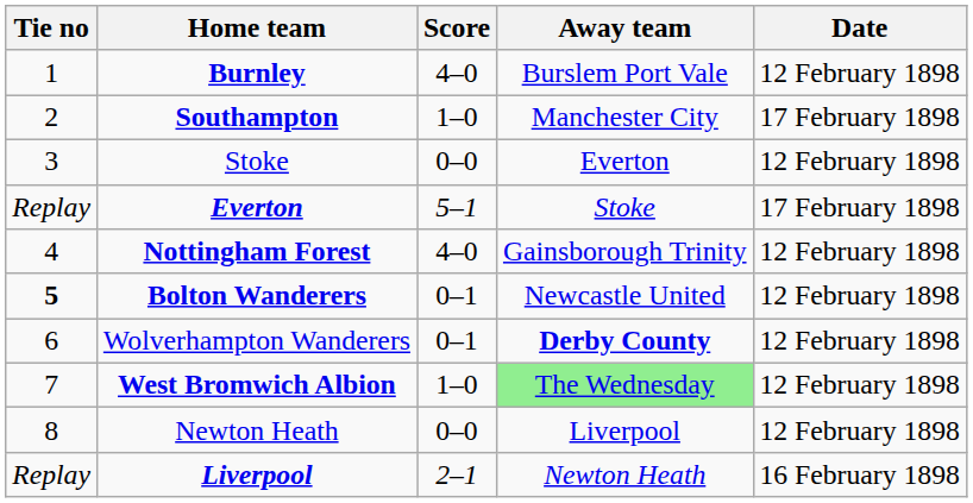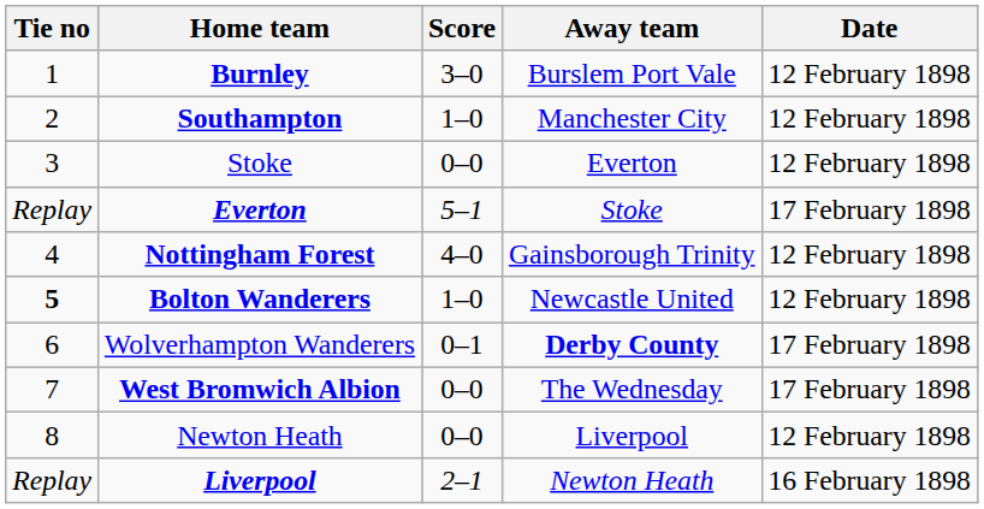Burnley | Score: 4–0 -> 3–0
Southampton | Date: 17 February 1898 -> 12 February 1898
Bolton Wanderers | Score: 0–1 -> 1–0
Wolverhampton Wanderers | Date: 12 February 1898 -> 17 February 1898
West Bromwich Albion | Score: 1–0 -> 0–0
West Bromwich Albion | Away team: lightgreen background -> no background
West Bromwich Albion | Date: 12 February 1898 -> 17 February 1898
